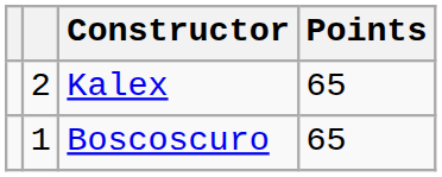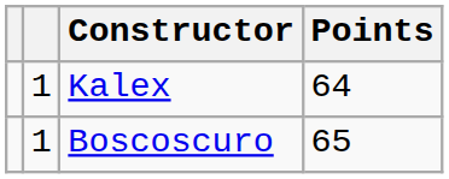Kalex | column 2: 2 -> 1
Kalex | Points: 65 -> 64
